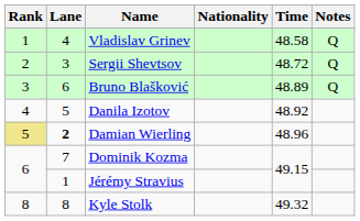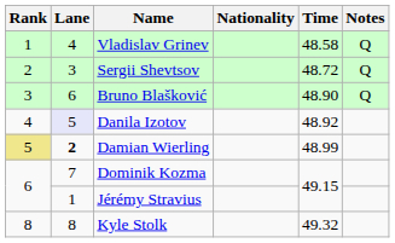Bruno Blašković | Time: 48.89 -> 48.90
Danila Izotov | Lane: no background -> lavender background
Damian Wierling | Time: 48.96 -> 48.99
